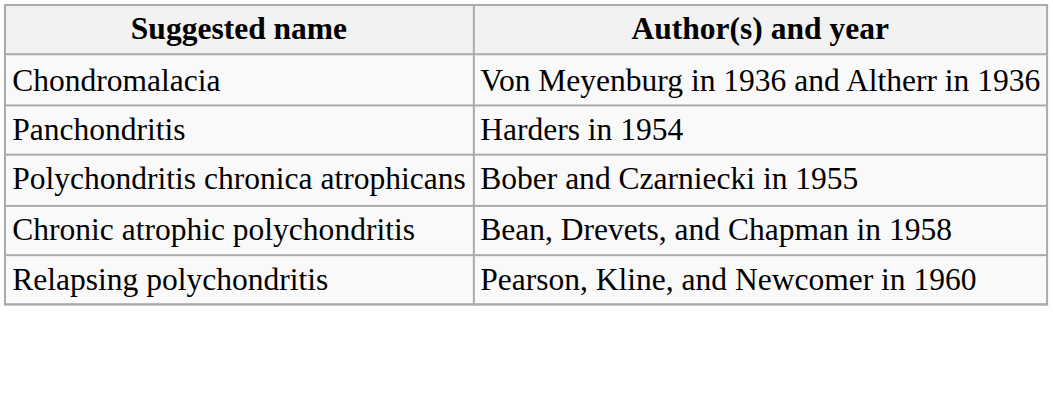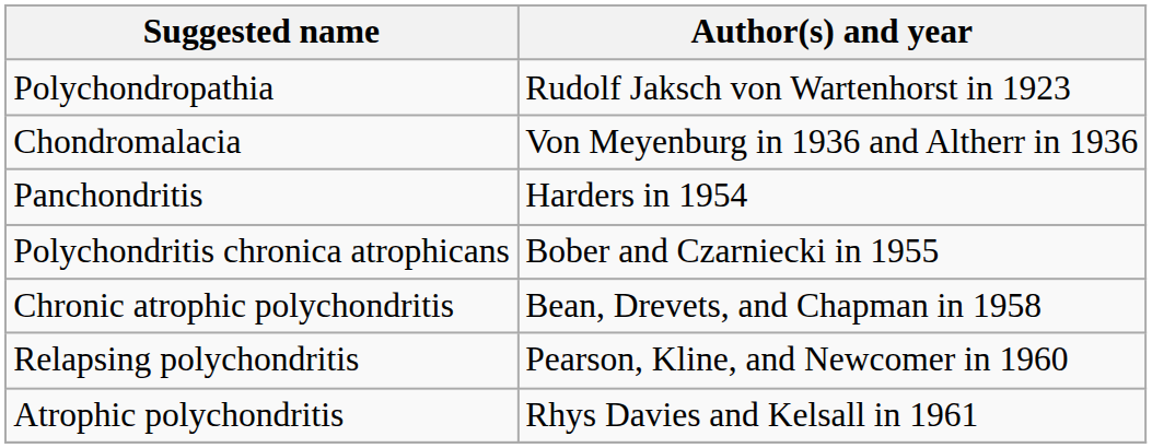+ row: Polychondropathia | Rudolf Jaksch von Wartenhorst in 1923
+ row: Atrophic polychondritis | Rhys Davies and Kelsall in 1961
